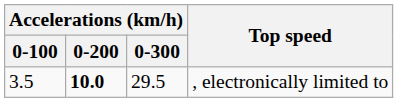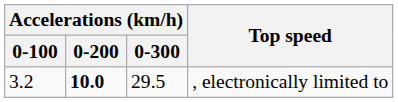, electronically limited to | Accelerations (km/h) / 0-100: 3.5 -> 3.2
